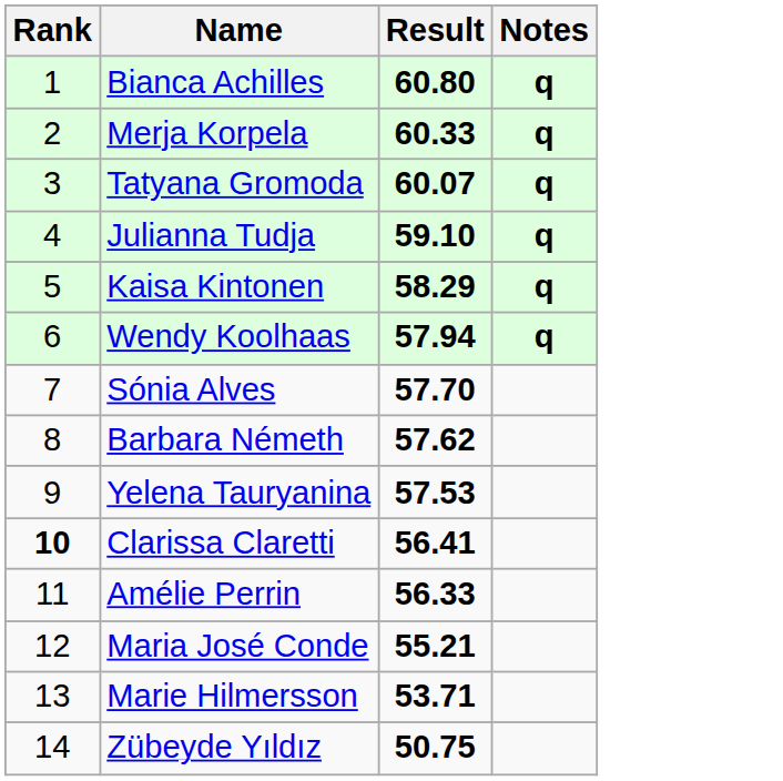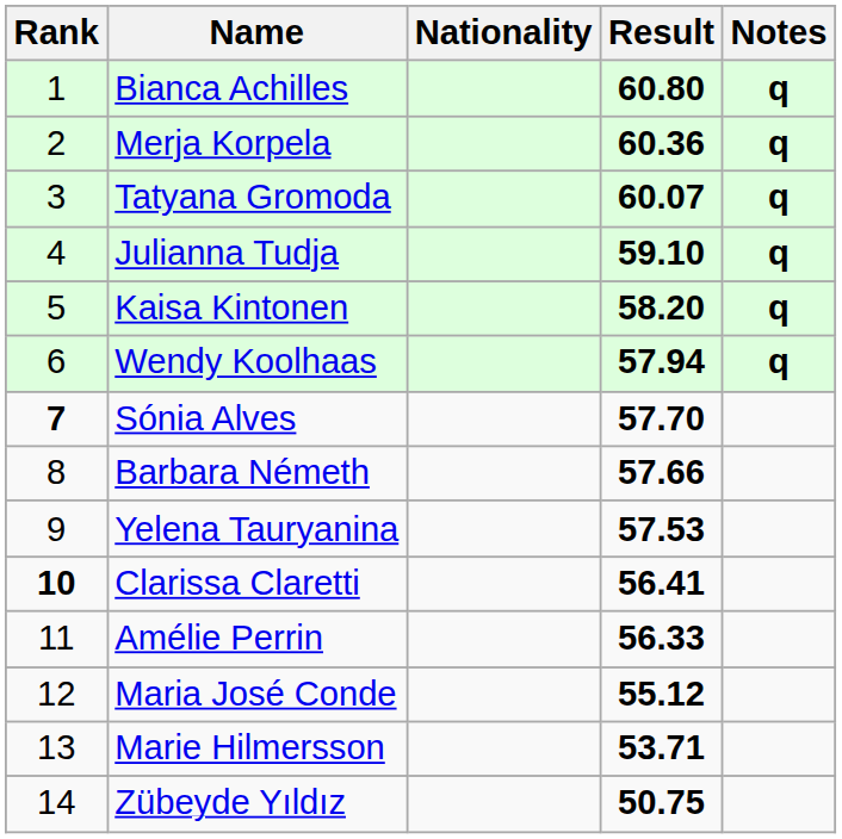+ column: Nationality
Merja Korpela | Result: 60.33 -> 60.36
Kaisa Kintonen | Result: 58.29 -> 58.20
Sónia Alves | Rank: normal -> bold
Barbara Németh | Result: 57.62 -> 57.66
Maria José Conde | Result: 55.21 -> 55.12
